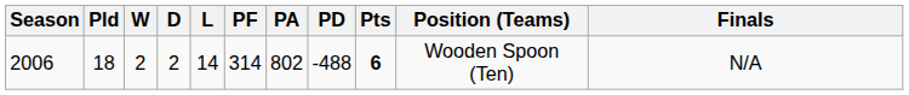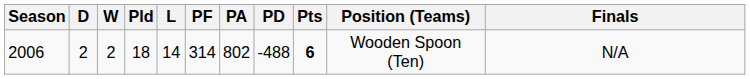columns swapped: Pld <-> D
